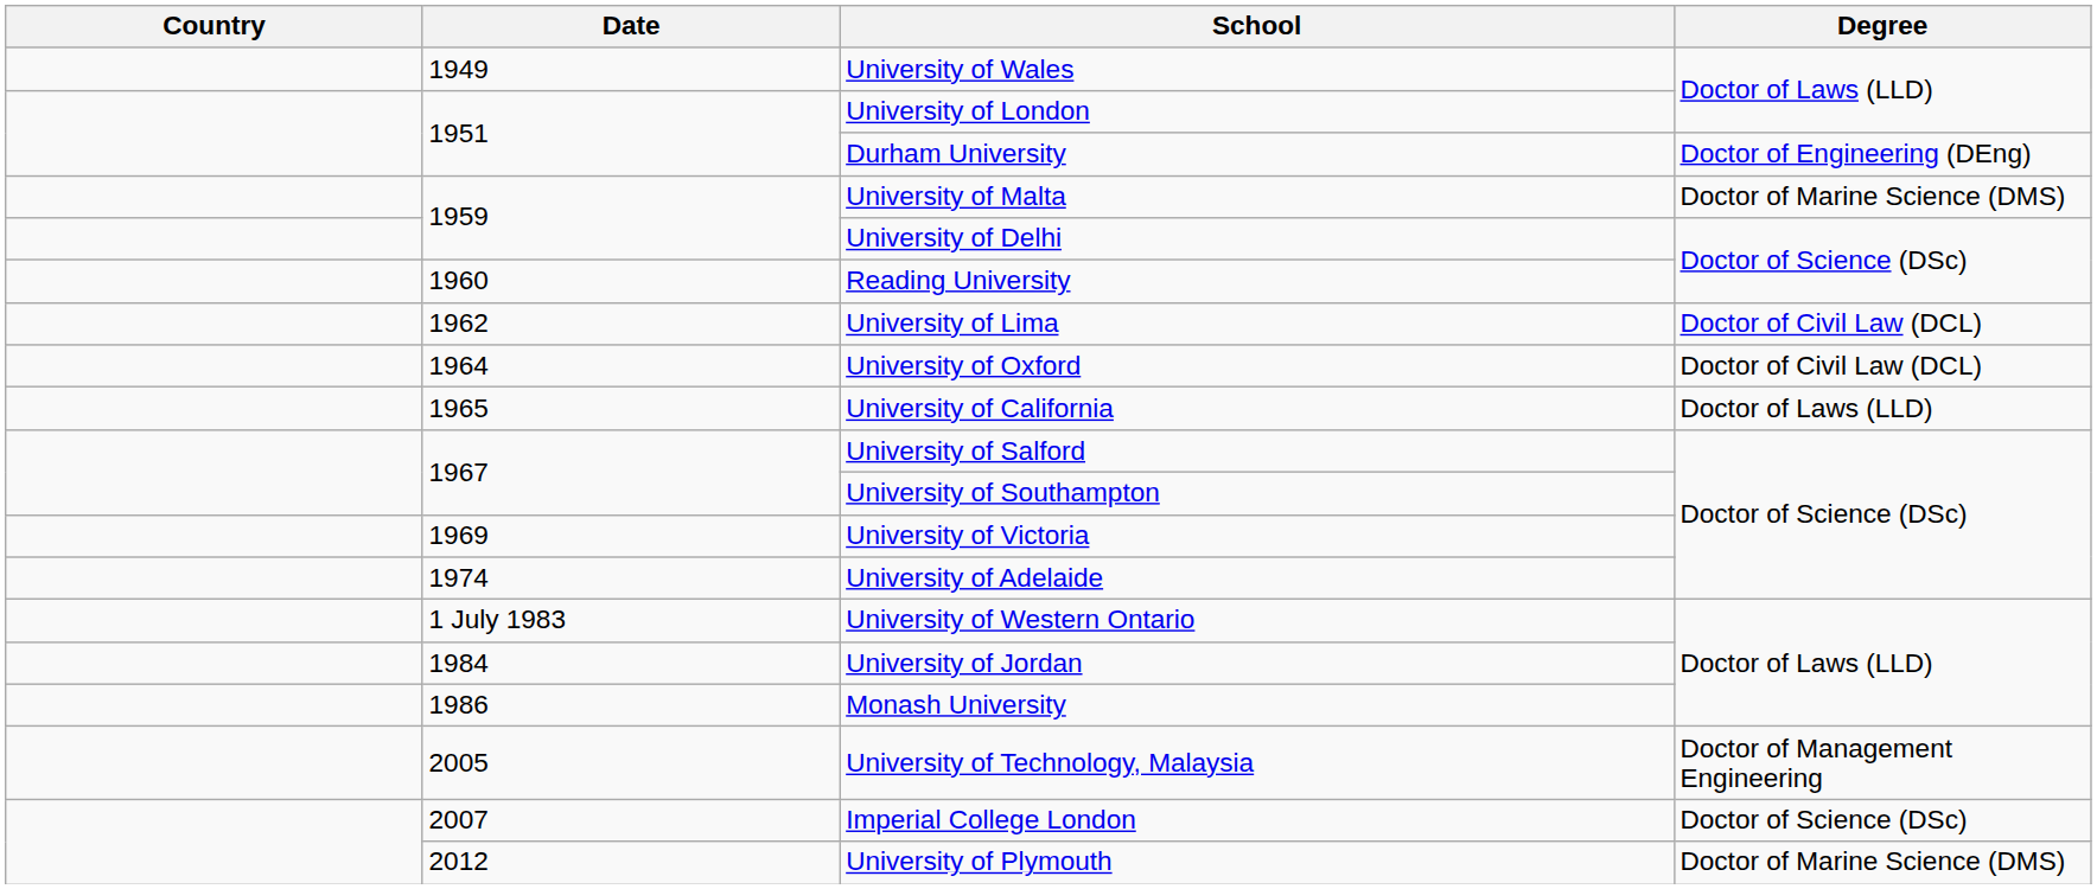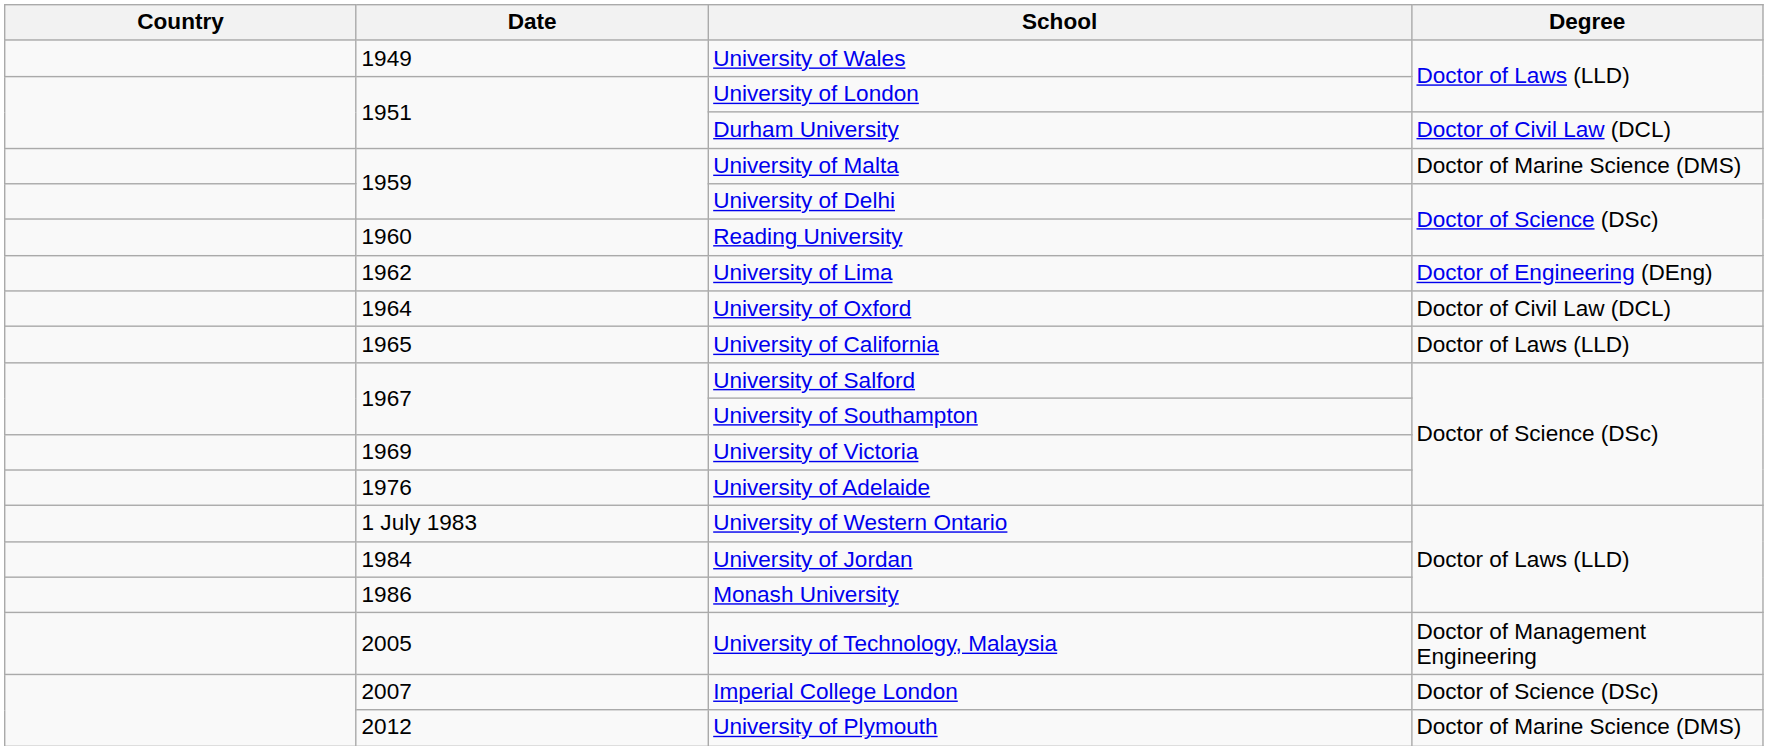Durham University | Degree: Doctor of Engineering (DEng) -> Doctor of Civil Law (DCL)
University of Lima | Degree: Doctor of Civil Law (DCL) -> Doctor of Engineering (DEng)
University of Adelaide | Date: 1974 -> 1976
